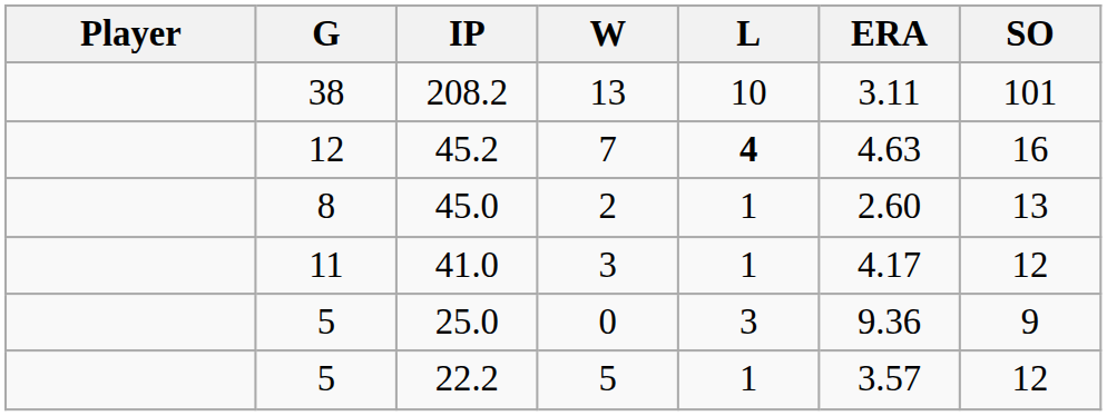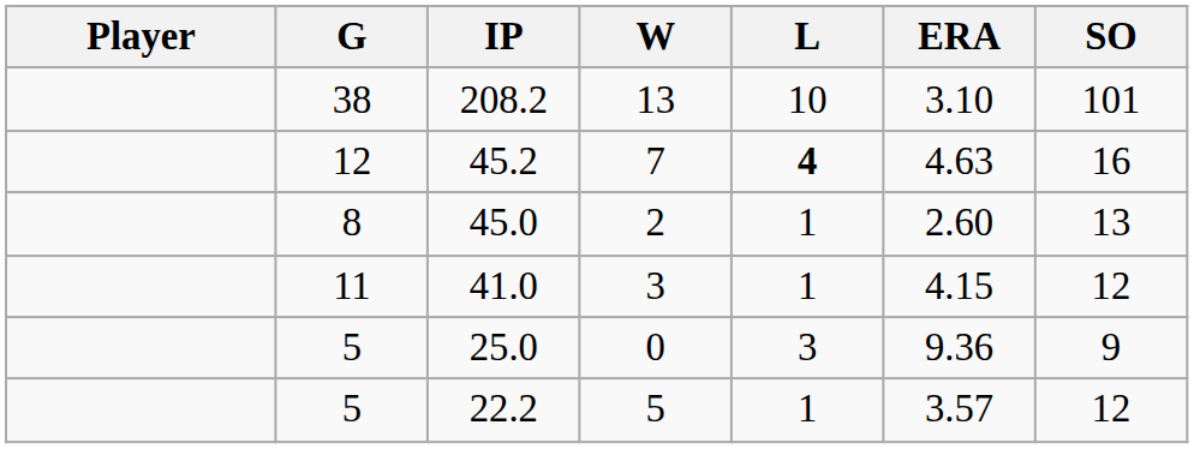208.2 | ERA: 3.11 -> 3.10
41.0 | ERA: 4.17 -> 4.15
